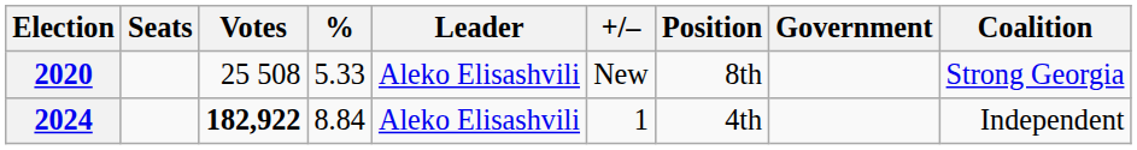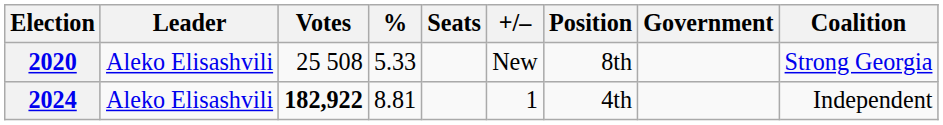columns swapped: Leader <-> Seats
2024 | %: 8.84 -> 8.81
